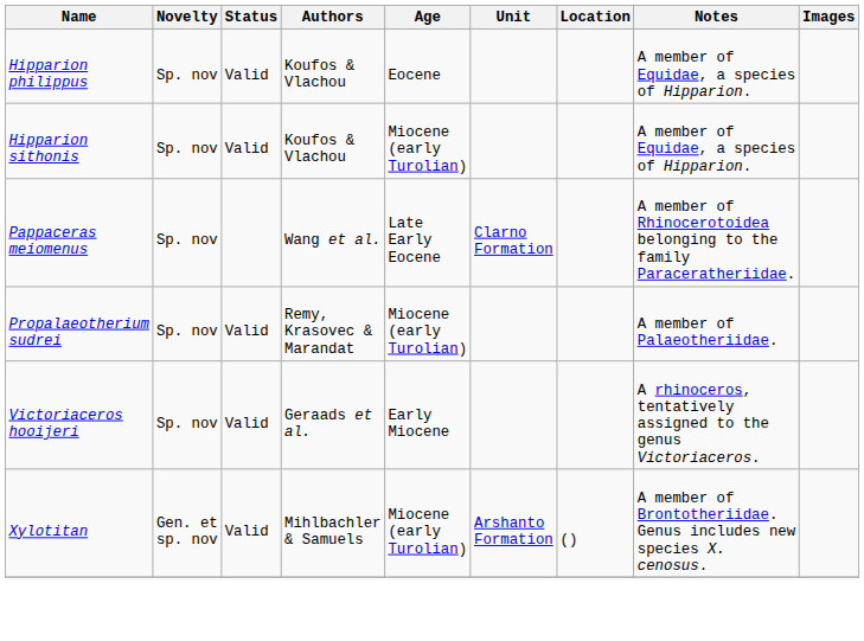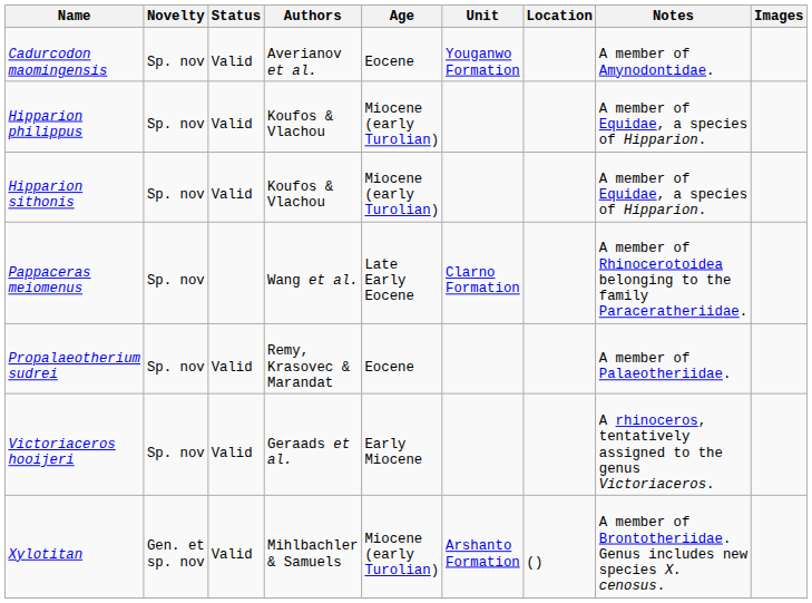+ row: Cadurcodon maomingensis | Sp. nov | Valid | Averianov et al. | Eocene | Youganwo Formation | A member of Amynodontidae.
Hipparion philippus | Age: Eocene -> Miocene (early Turolian)
Propalaeotherium sudrei | Age: Miocene (early Turolian) -> Eocene
